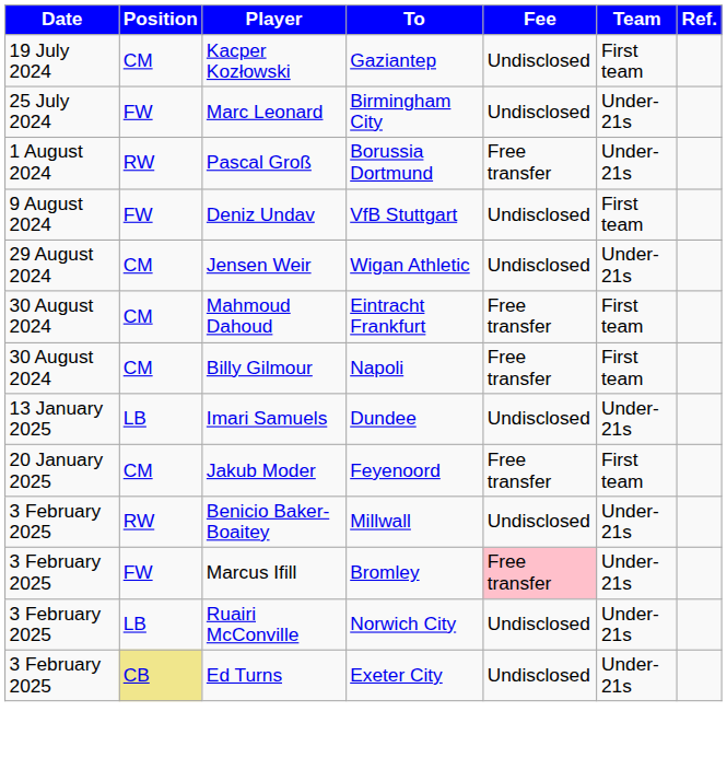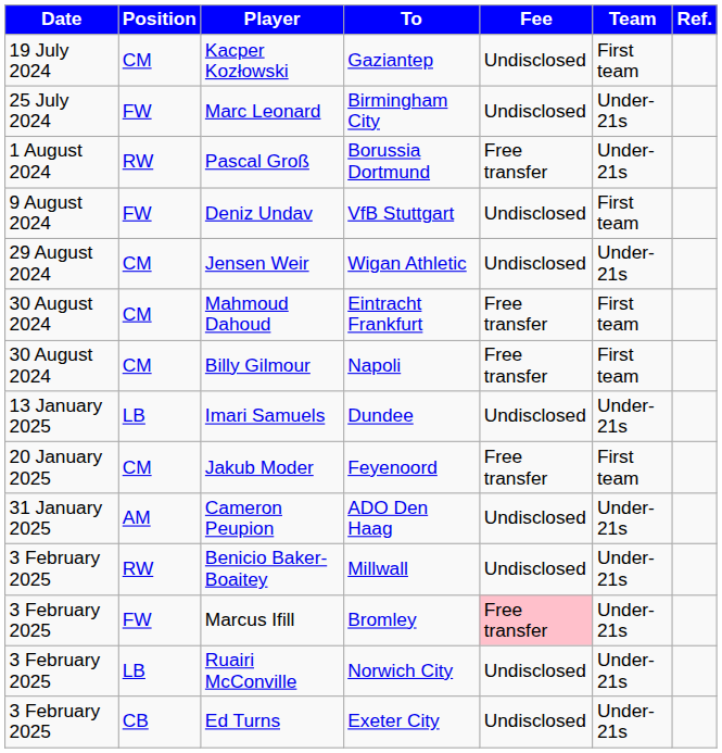+ row: 31 January 2025 | AM | Cameron Peupion | ADO Den Haag | Undisclosed | Under-21s
Ed Turns | Position: khaki background -> no background
